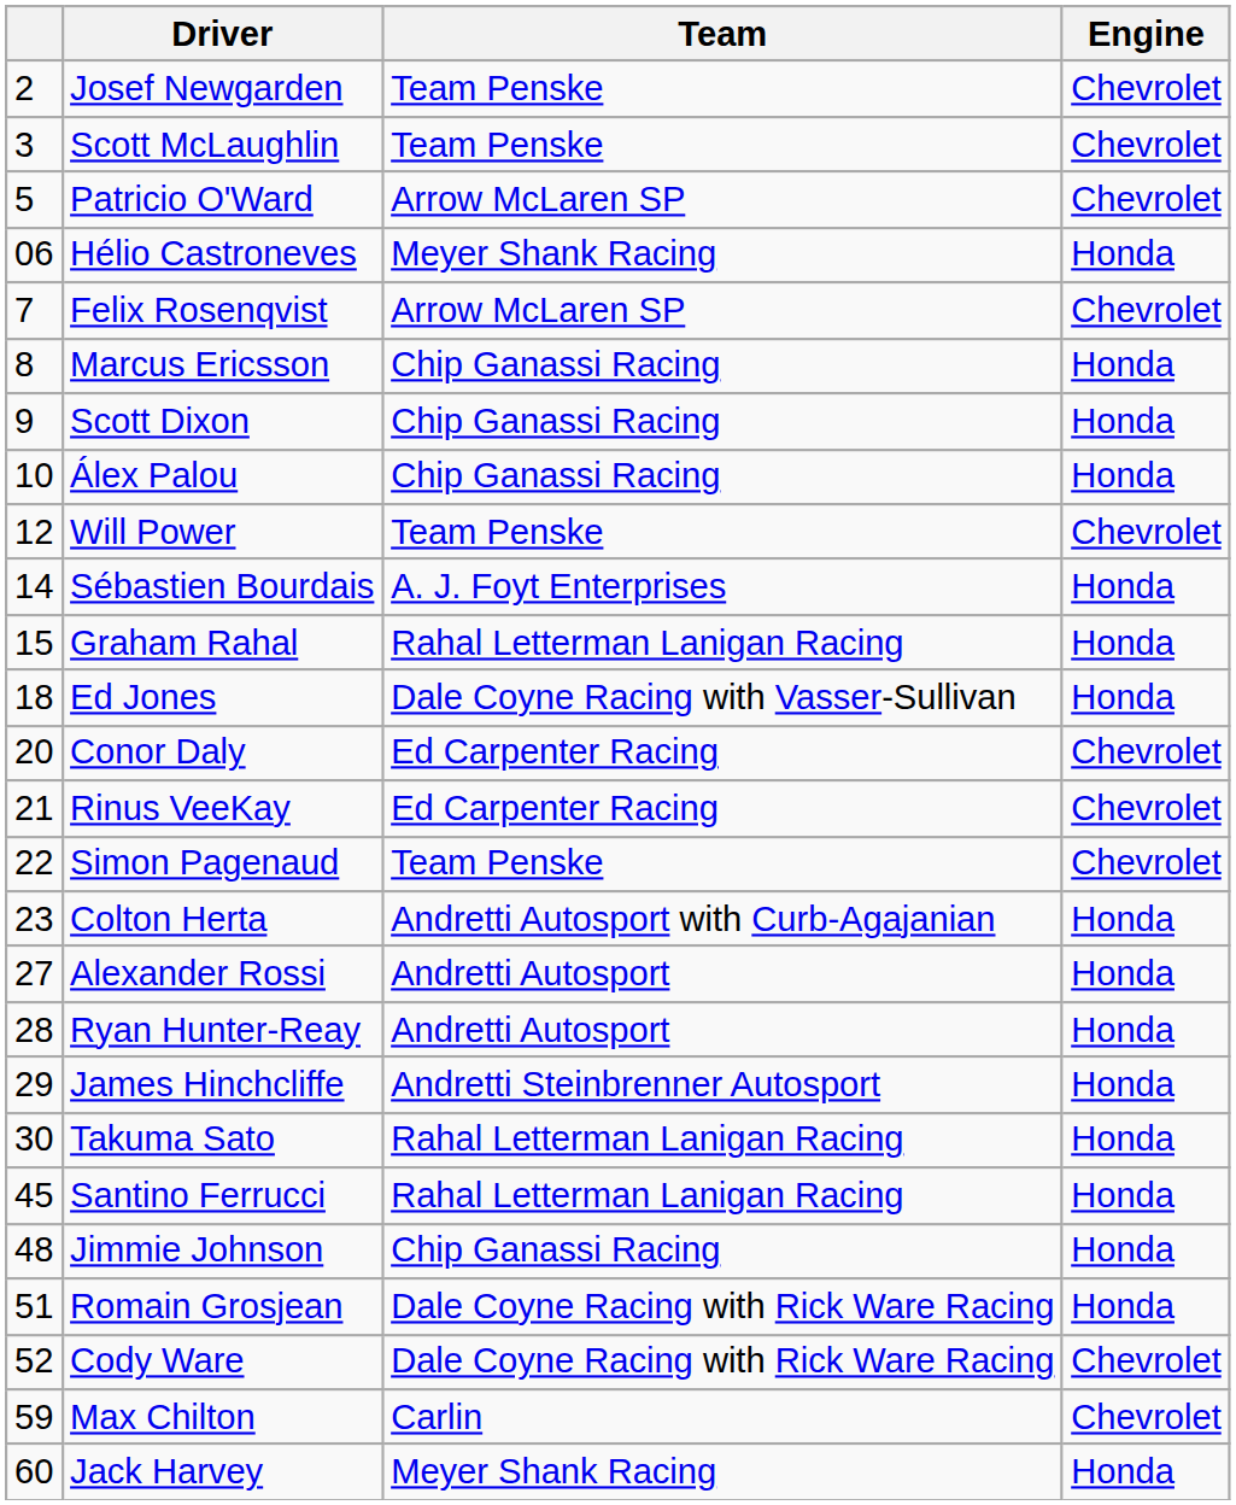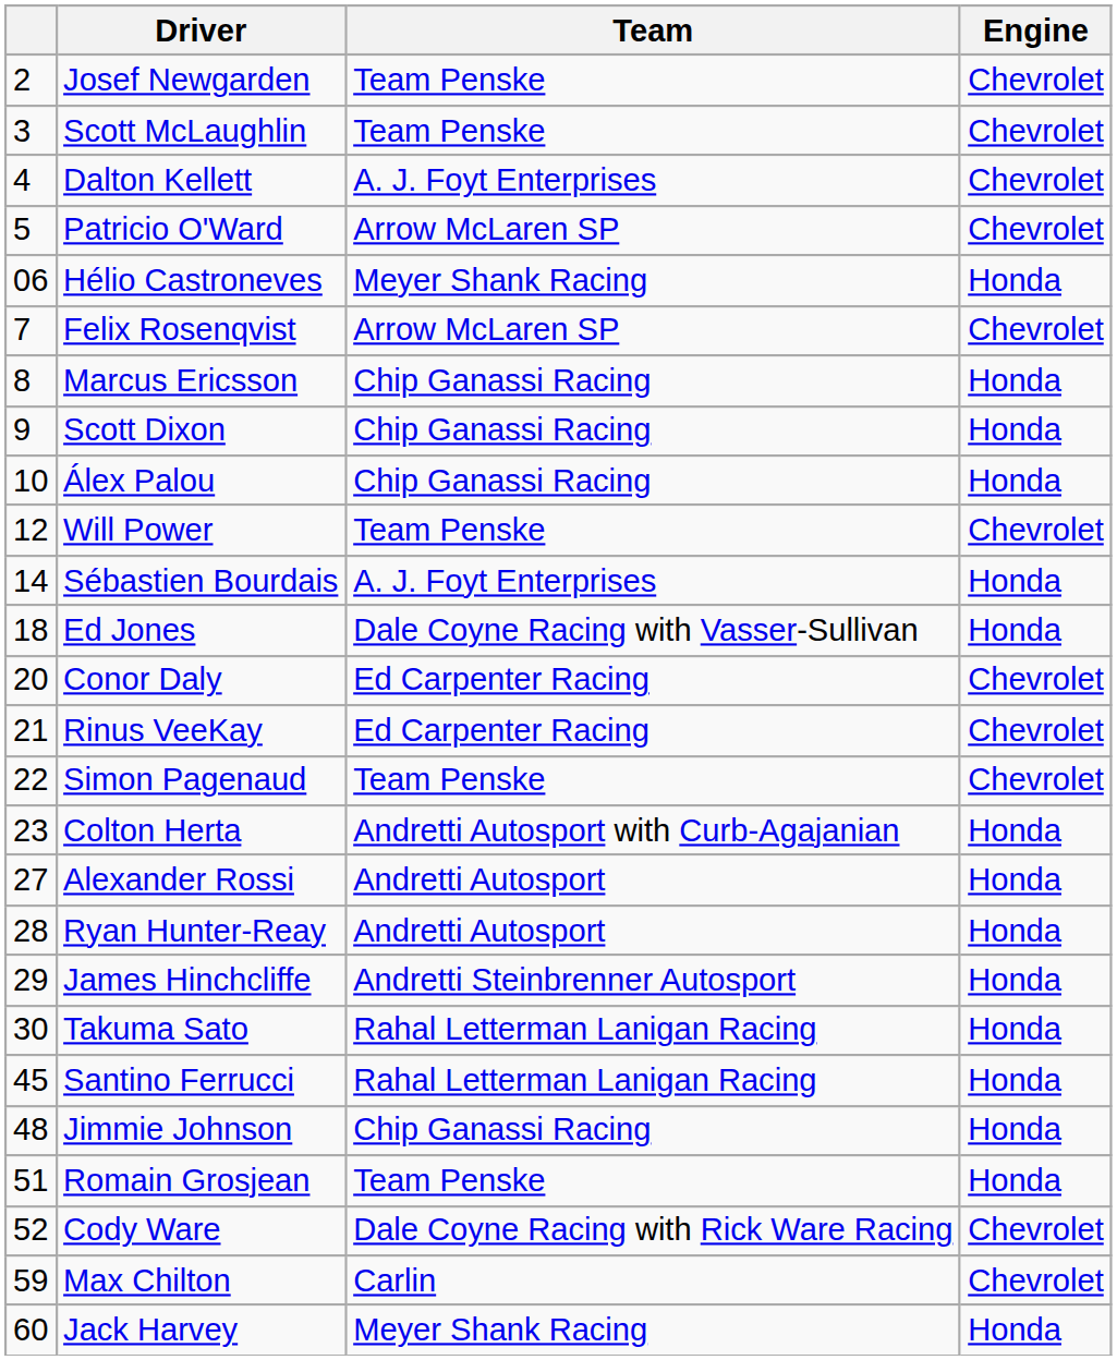+ row: 4 | Dalton Kellett | A. J. Foyt Enterprises | Chevrolet
- row: 15 | Graham Rahal | Rahal Letterman Lanigan Racing | Honda
Romain Grosjean | Team: Dale Coyne Racing with Rick Ware Racing -> Team Penske
